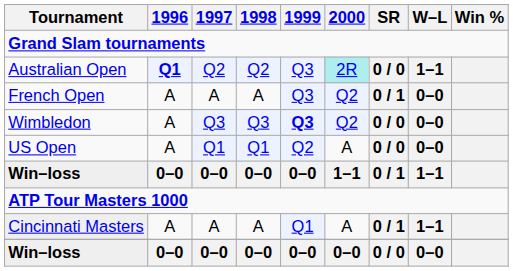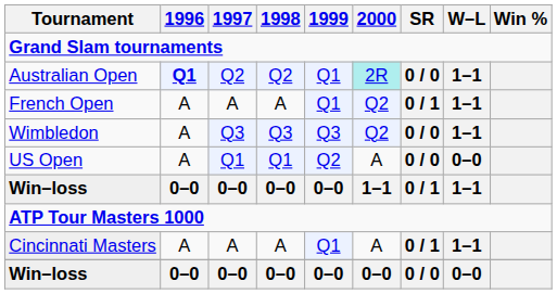Australian Open | 1999: Q3 -> Q1
French Open | 1999: Q3 -> Q1
French Open | W–L: 0–0 -> 1–1
Wimbledon | 1999: bold -> normal
Wimbledon | W–L: 0–0 -> 1–1
